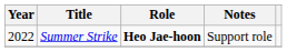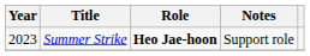Summer Strike | Year: 2022 -> 2023
